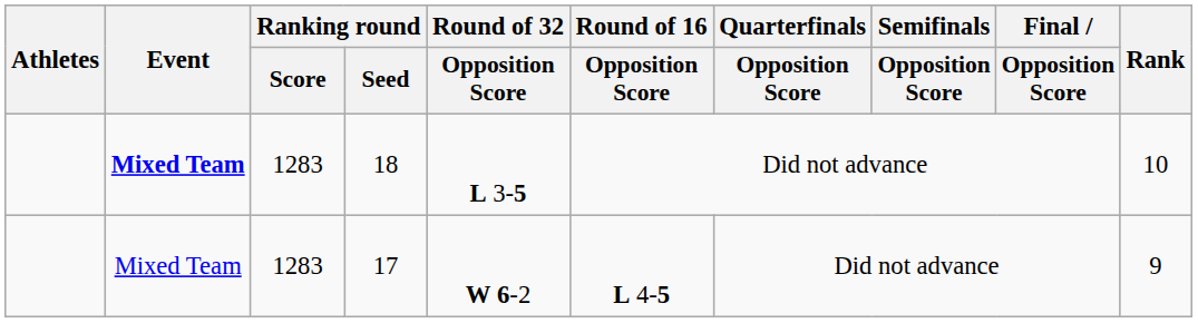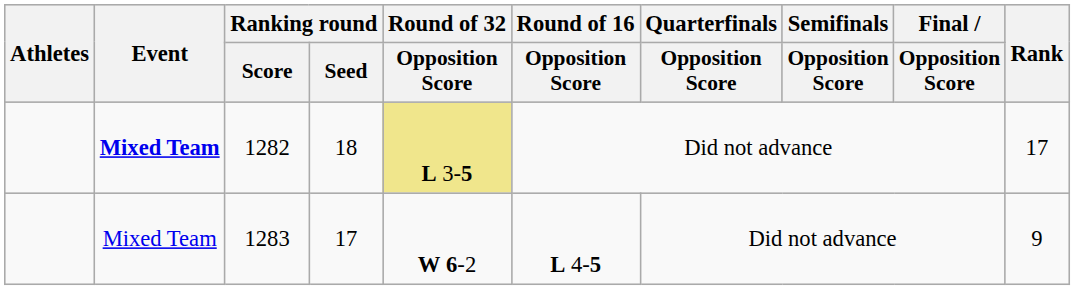18 | Ranking round / Score: 1283 -> 1282
18 | Round of 32 / Opposition Score: no background -> khaki background
18 | Rank: 10 -> 17
